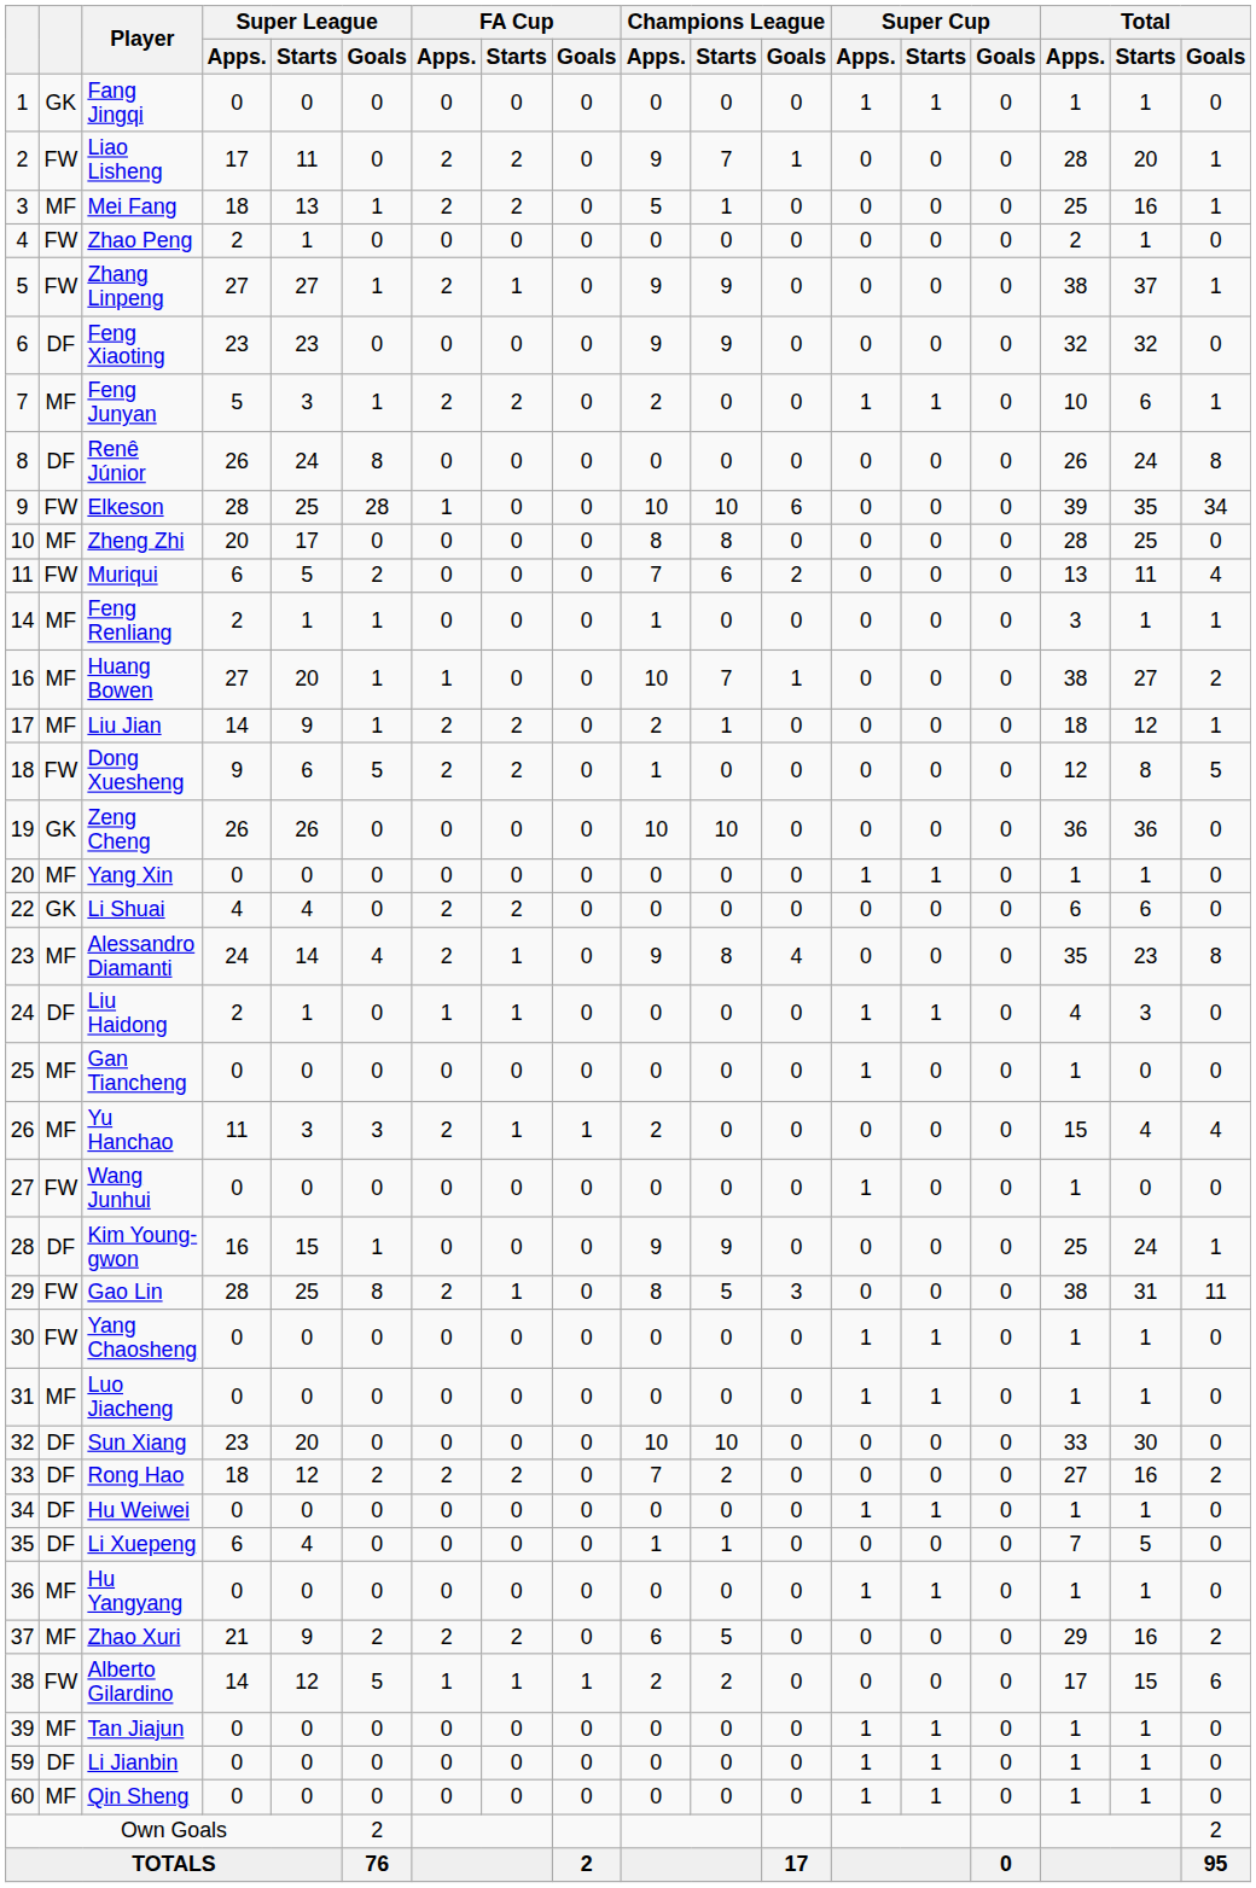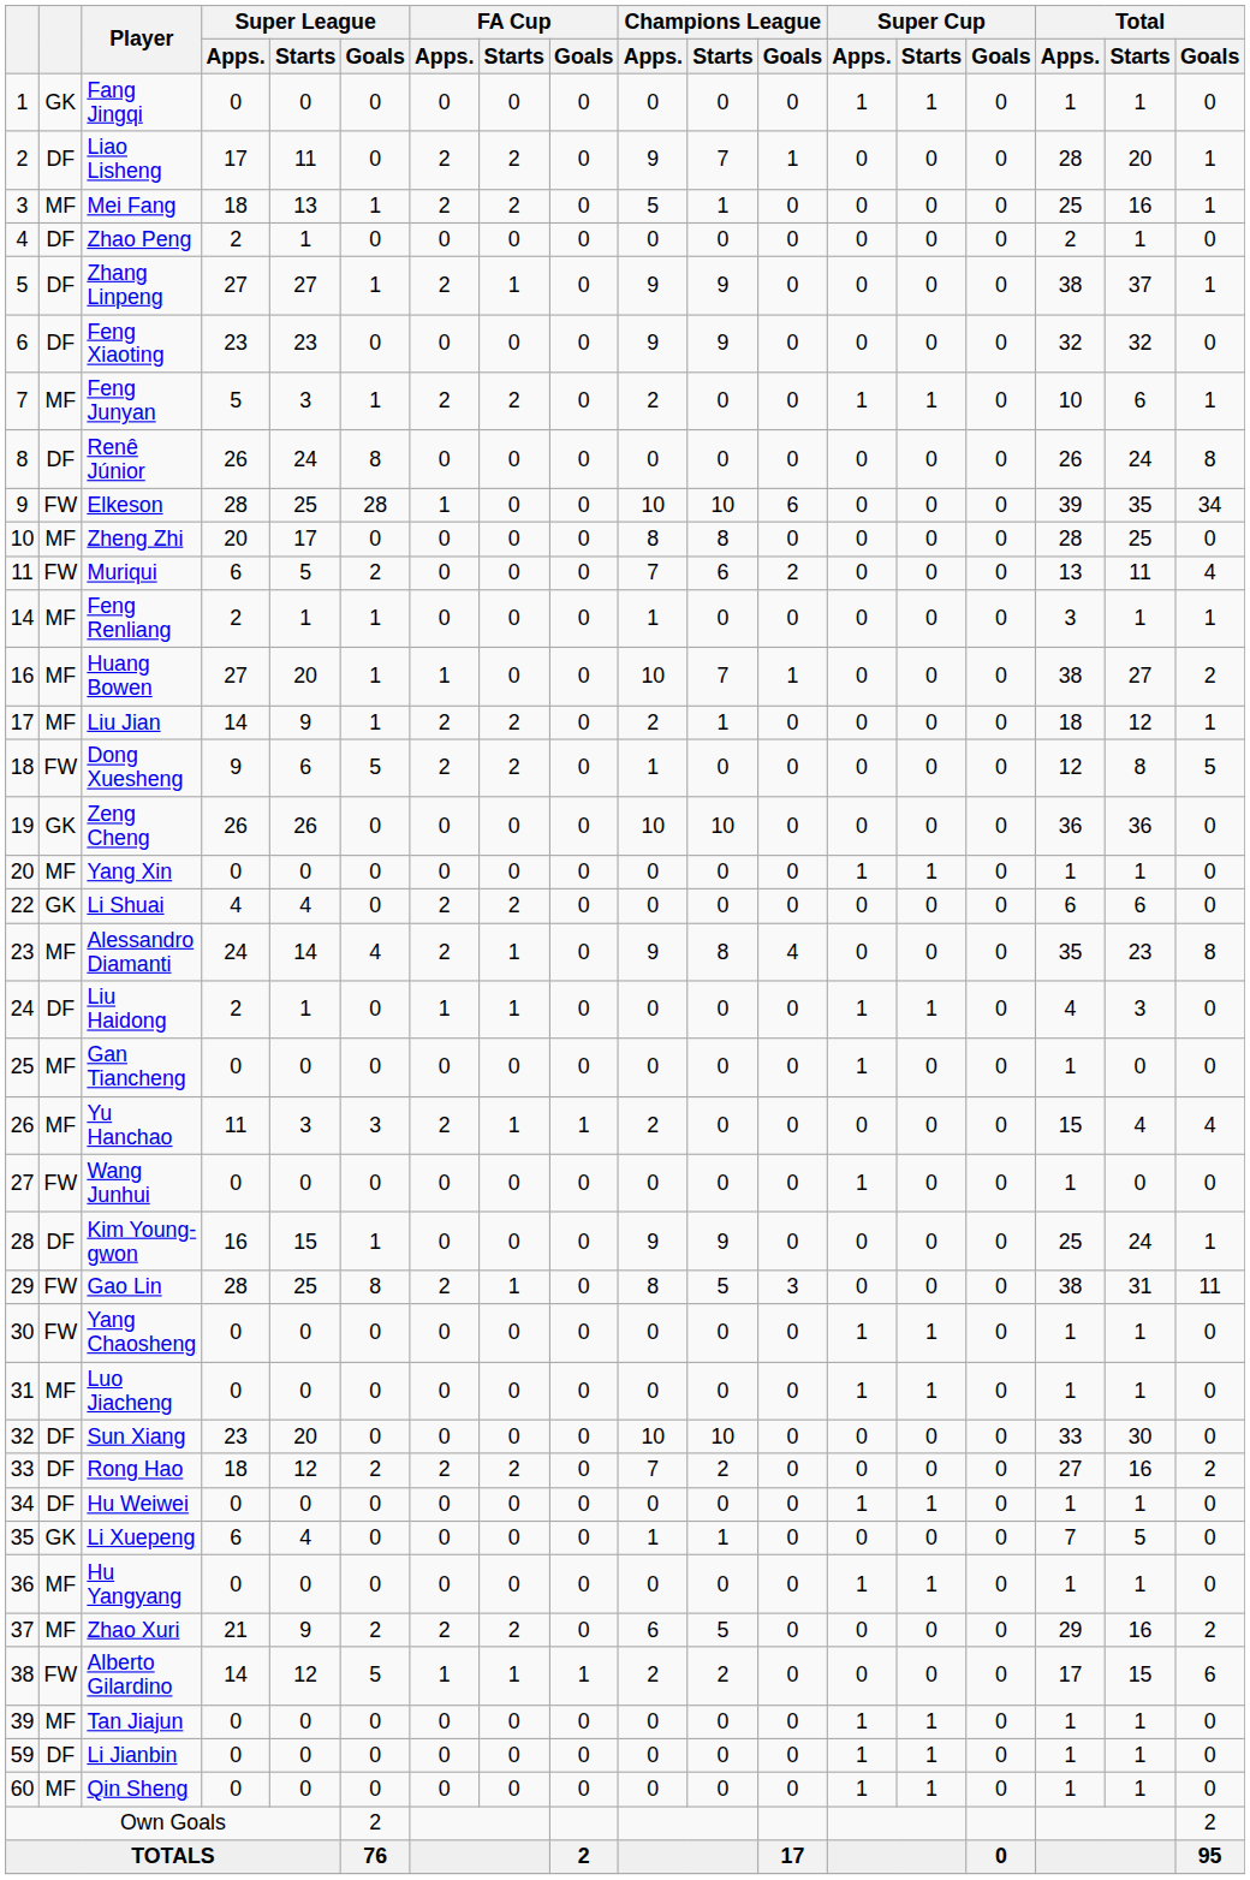Liao Lisheng | column 2: FW -> DF
Zhao Peng | column 2: FW -> DF
Zhang Linpeng | column 2: FW -> DF
Li Xuepeng | column 2: DF -> GK
